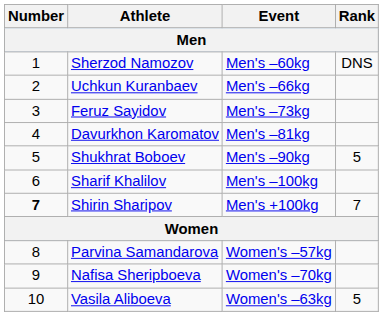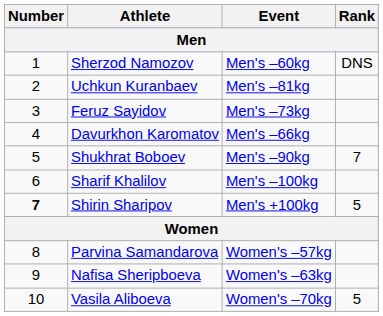Uchkun Kuranbaev | Event: Men's –66kg -> Men's –81kg
Davurkhon Karomatov | Event: Men's –81kg -> Men's –66kg
Shukhrat Boboev | Rank: 5 -> 7
Shirin Sharipov | Rank: 7 -> 5
Nafisa Sheripboeva | Event: Women's –70kg -> Women's –63kg
Vasila Aliboeva | Event: Women's –63kg -> Women's –70kg
